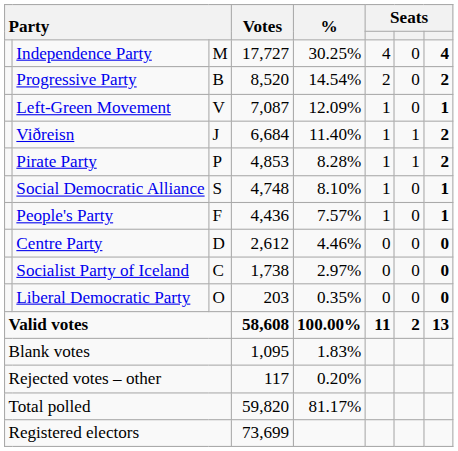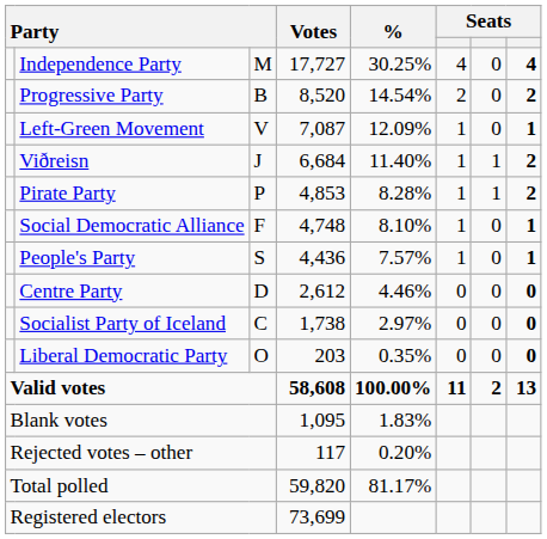Social Democratic Alliance | column 3: S -> F
People's Party | column 3: F -> S
